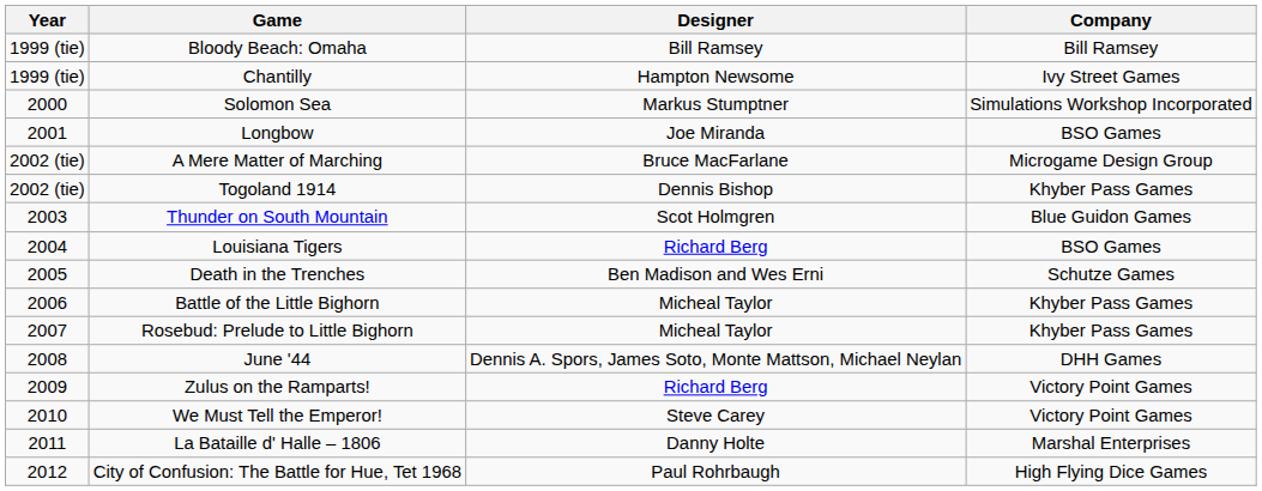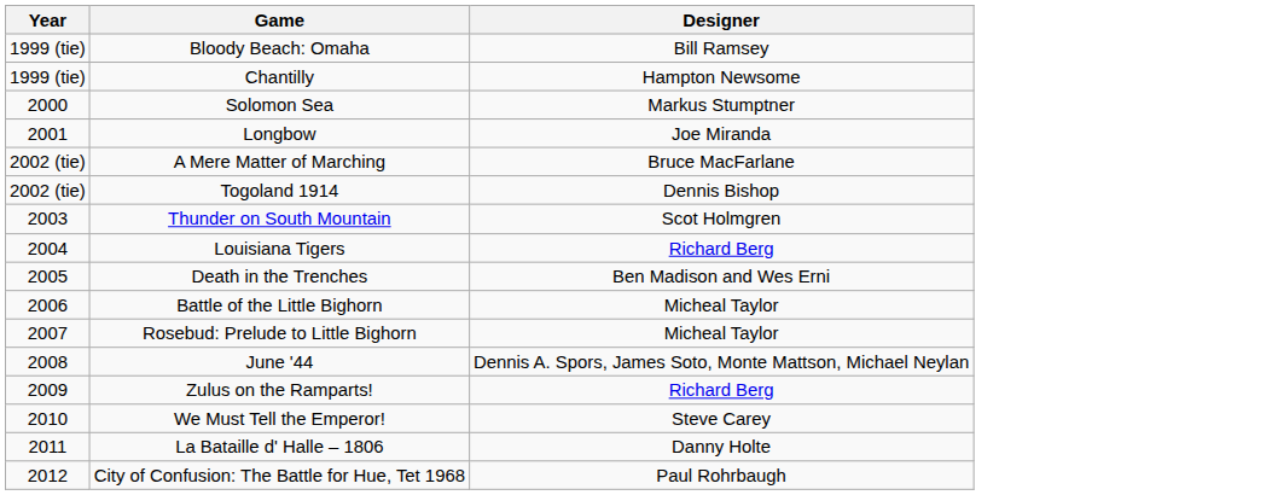- column: Company | Bill Ramsey | Ivy Street Games | Simulations Workshop Incorporated | BSO Games | Microgame Design Group | Khyber Pass Games | Blue Guidon Games | BSO Games | Schutze Games | Khyber Pass Games | Khyber Pass Games | DHH Games | Victory Point Games | Victory Point Games | Marshal Enterprises | High Flying Dice Games
